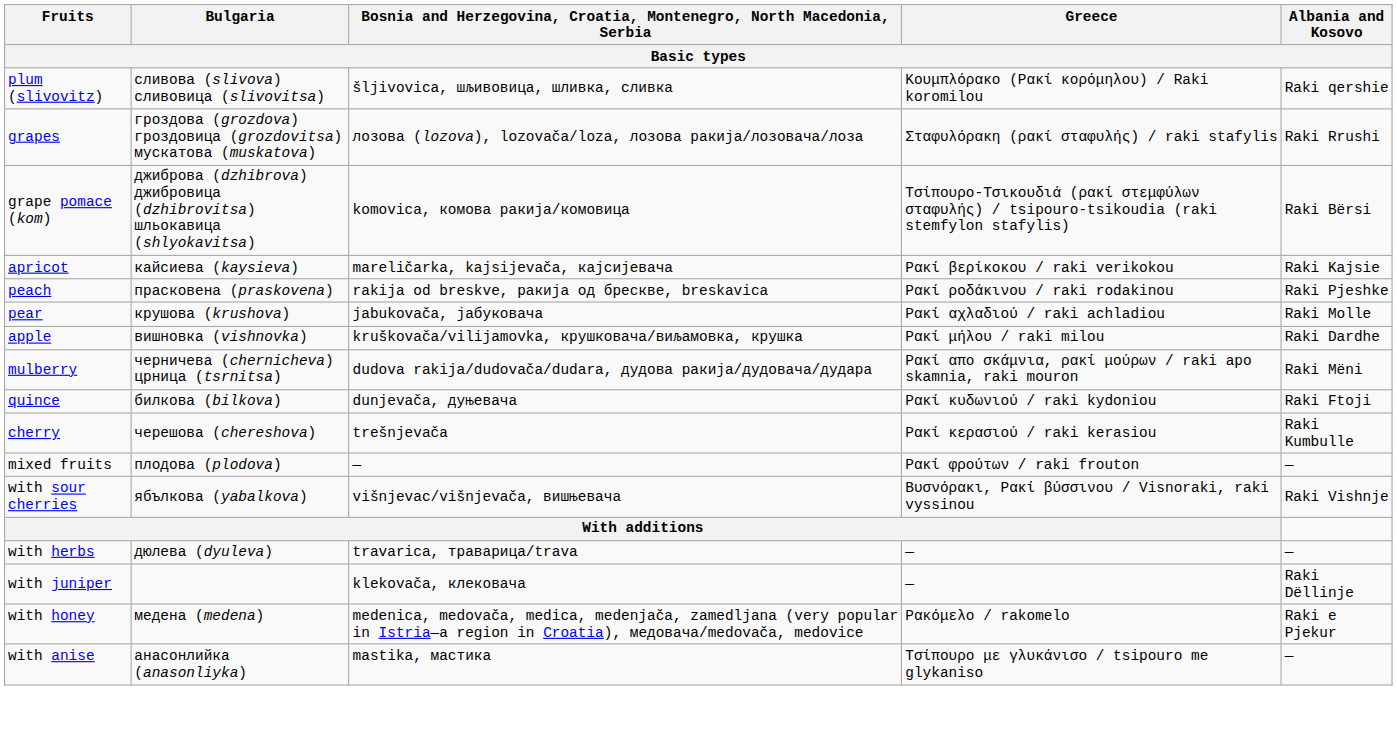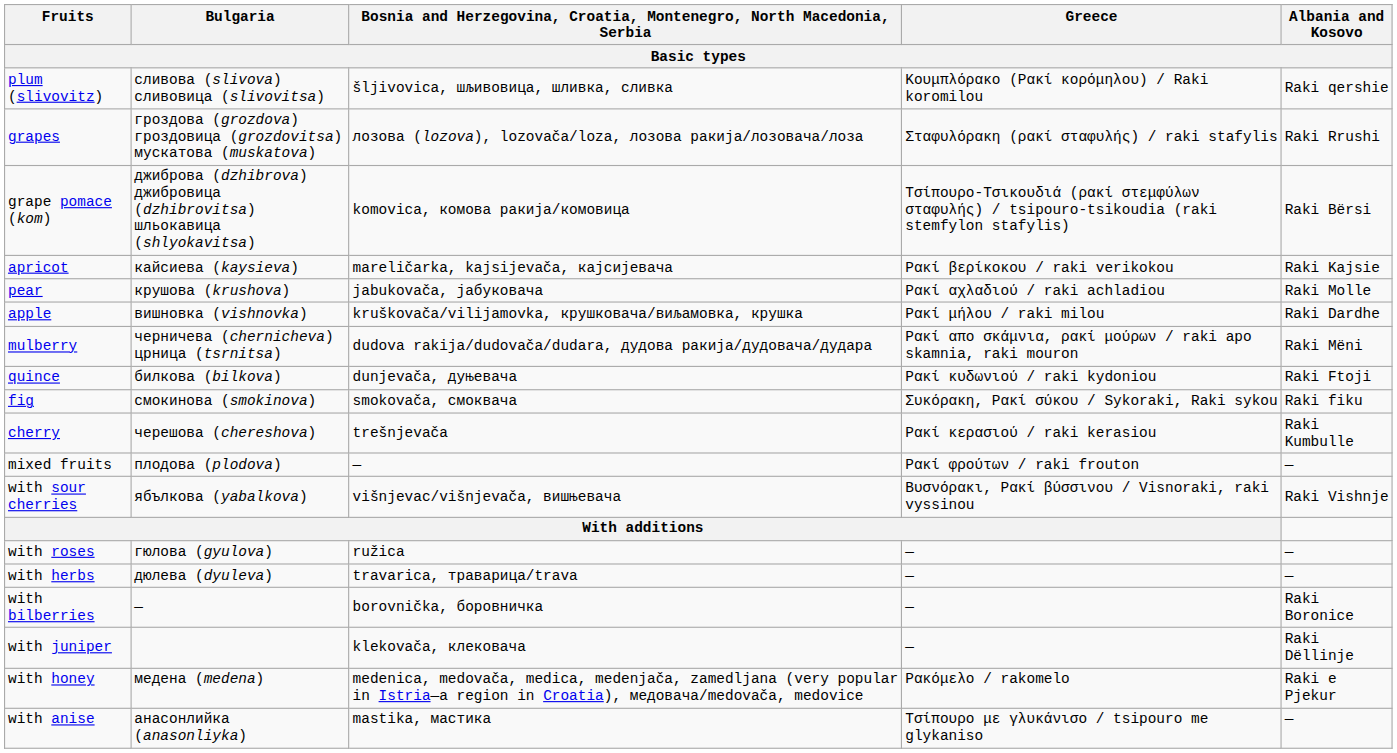- row: peach | прасковена (praskovena) | rakija od breskve, ракија од брескве, breskavica | Ρακί ροδάκινου / raki rodakinou | Raki Pjeshke
+ row: fig | смокинова (smokinova) | smokovača, смоквача | Συκόρακη, Ρακί σύκου / Sykoraki, Raki sykou | Raki fiku
+ row: with roses | гюлова (gyulova) | ružica | — | —
+ row: with bilberries | — | borovnička, боровничка | — | Raki Boronice
